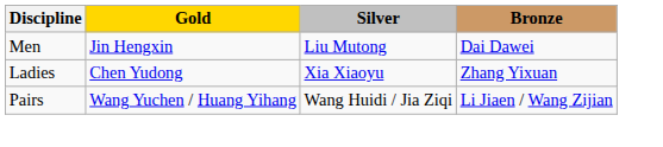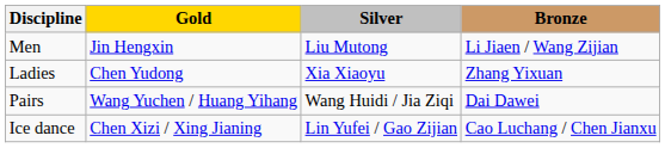Men | Bronze: Dai Dawei -> Li Jiaen / Wang Zijian
Pairs | Bronze: Li Jiaen / Wang Zijian -> Dai Dawei
+ row: Ice dance | Chen Xizi / Xing Jianing | Lin Yufei / Gao Zijian | Cao Luchang / Chen Jianxu
